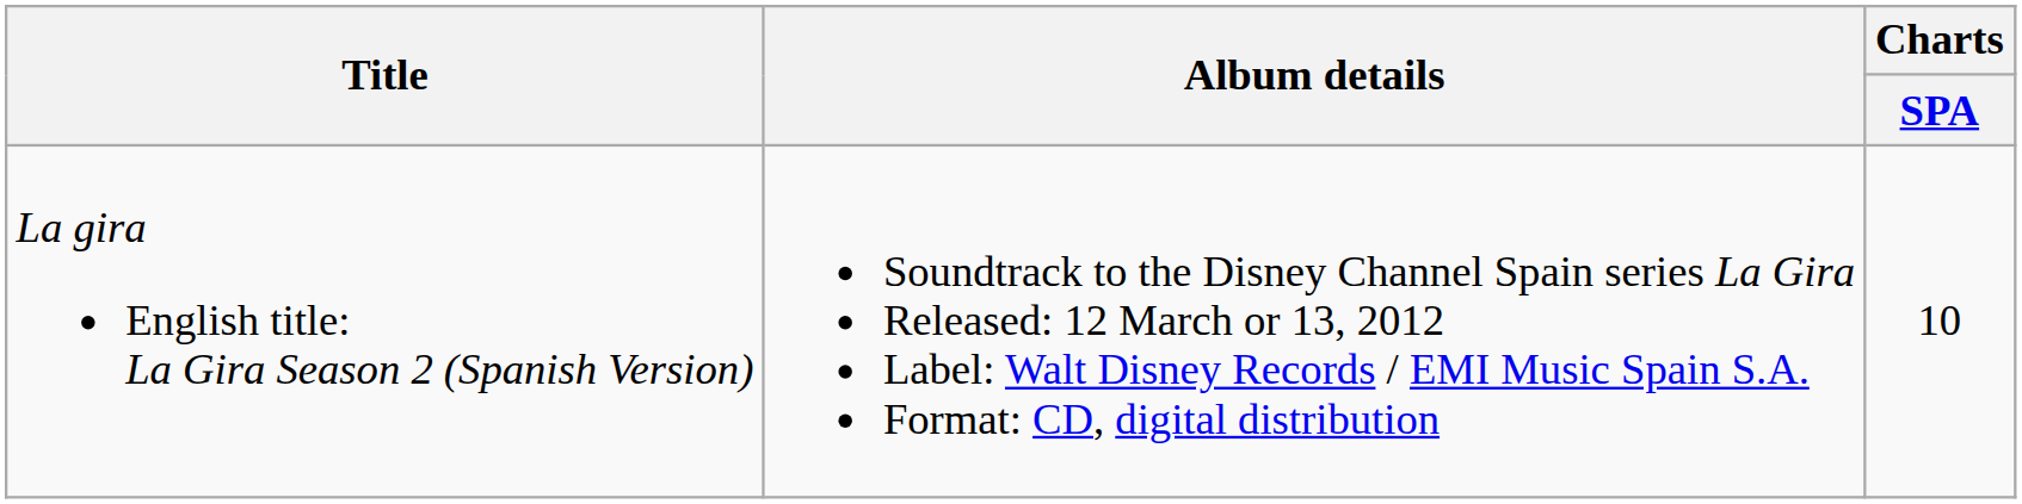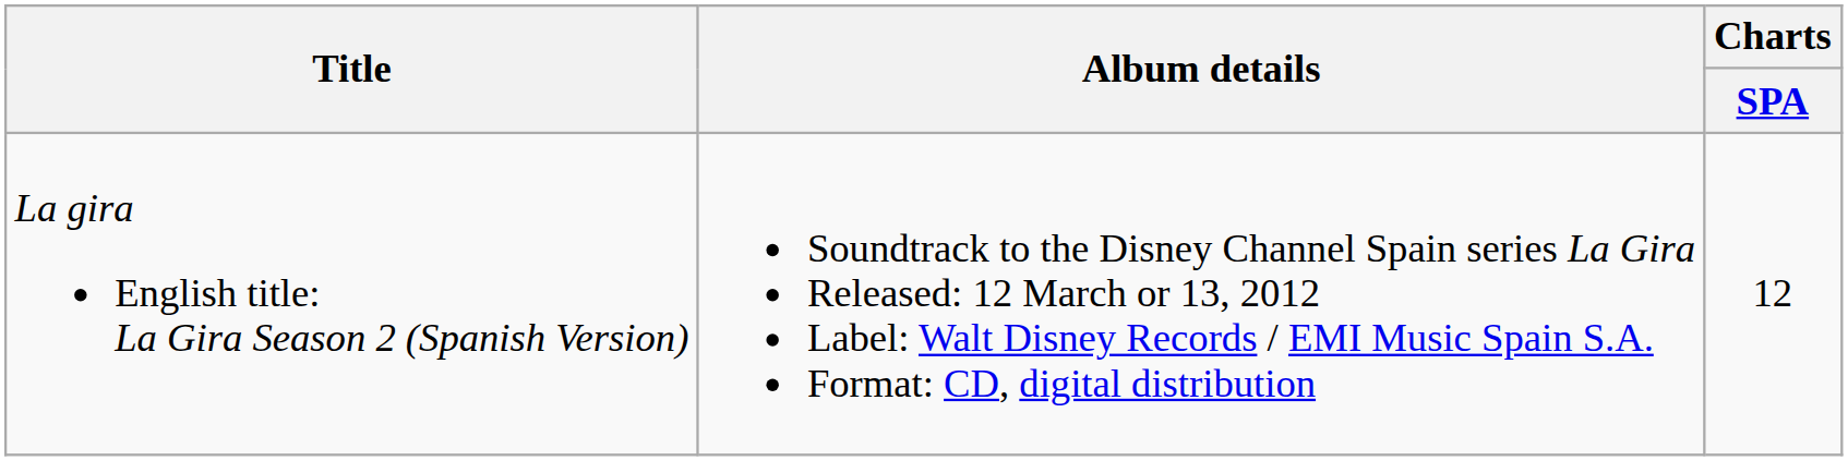La gira English title: La Gira Season 2 (Spanish Version) | Charts / SPA: 10 -> 12
